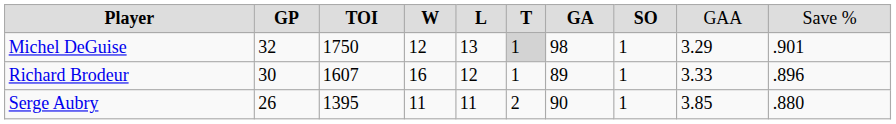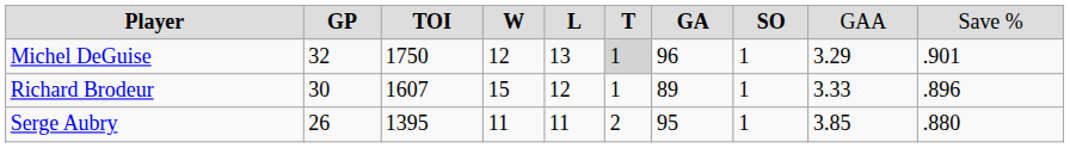Michel DeGuise | column 7: 98 -> 96
Richard Brodeur | column 4: 16 -> 15
Serge Aubry | column 7: 90 -> 95
